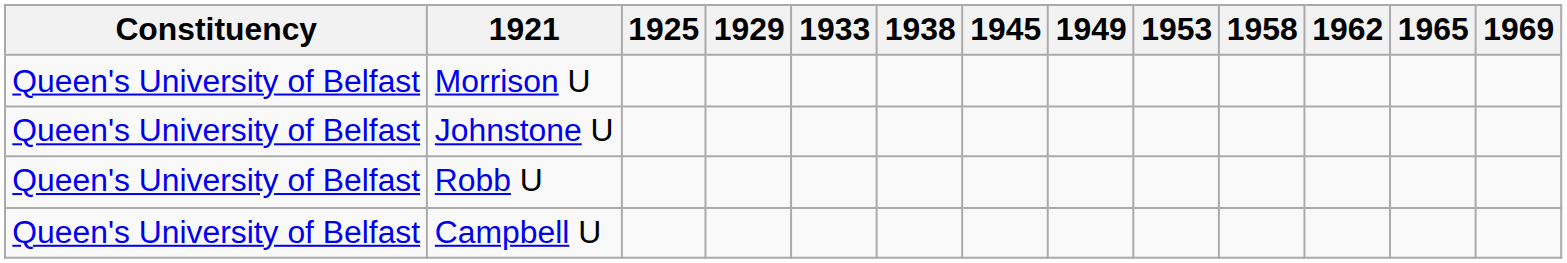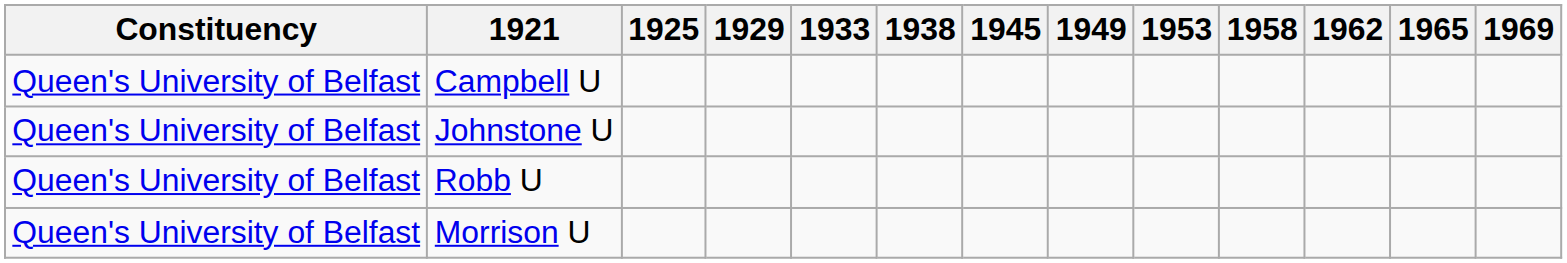rows swapped: Campbell U <-> Morrison U
